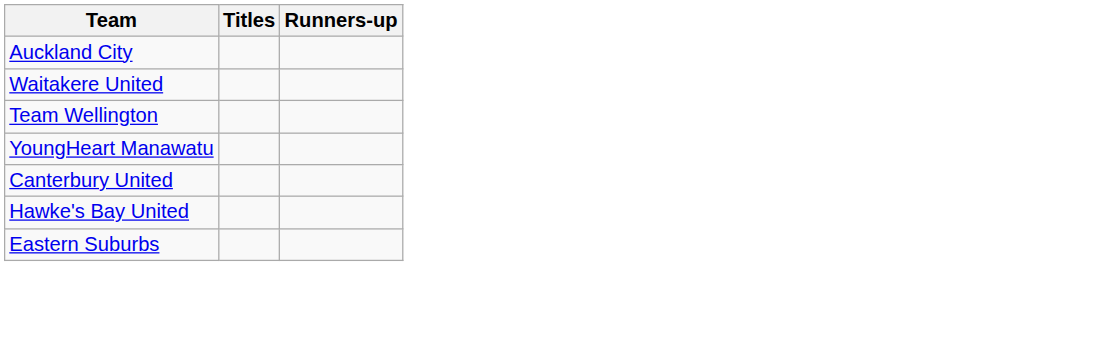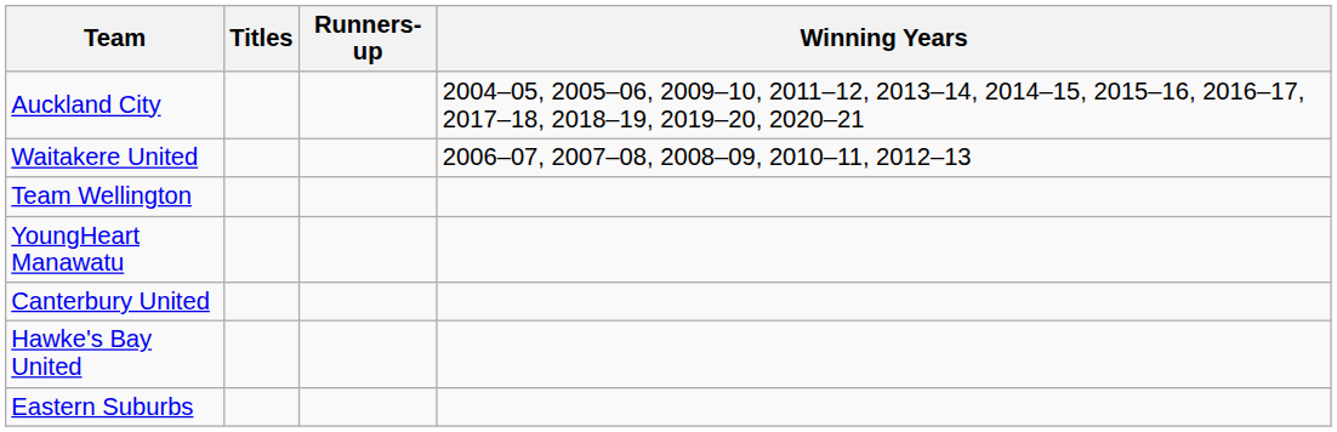+ column: Winning Years | 2004–05, 2005–06, 2009–10, 2011–12, 2013–14, 2014–15, 2015–16, 2016–17, 2017–18, 2018–19, 2019–20, 2020–21 | 2006–07, 2007–08, 2008–09, 2010–11, 2012–13
